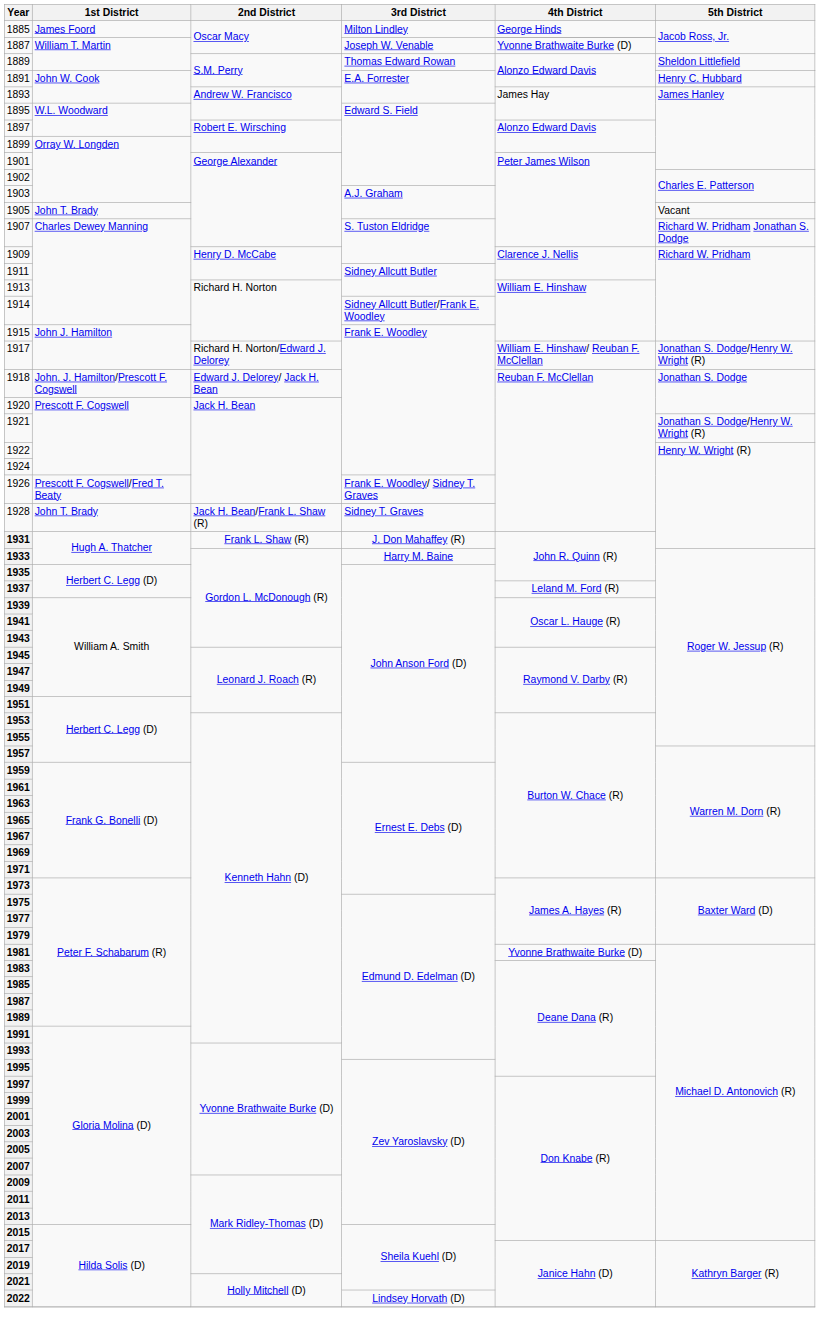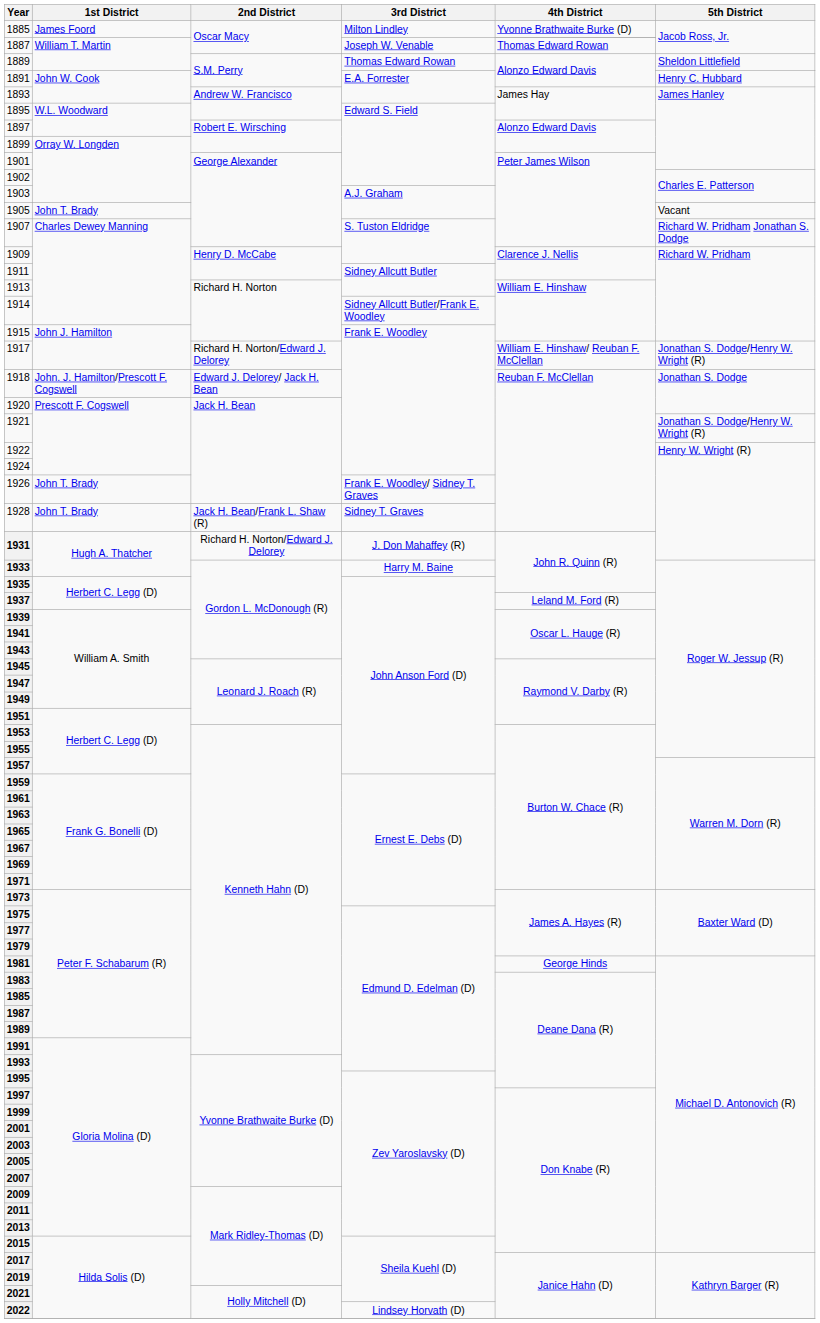1885 / Milton Lindley | 4th District: George Hinds -> Yvonne Brathwaite Burke (D)
1887 | 4th District: Yvonne Brathwaite Burke (D) -> Thomas Edward Rowan
1926 | 1st District: Prescott F. Cogswell/Fred T. Beaty -> John T. Brady
1931 | 2nd District: Frank L. Shaw (R) -> Richard H. Norton/Edward J. Delorey
1981 | 4th District: Yvonne Brathwaite Burke (D) -> George Hinds
